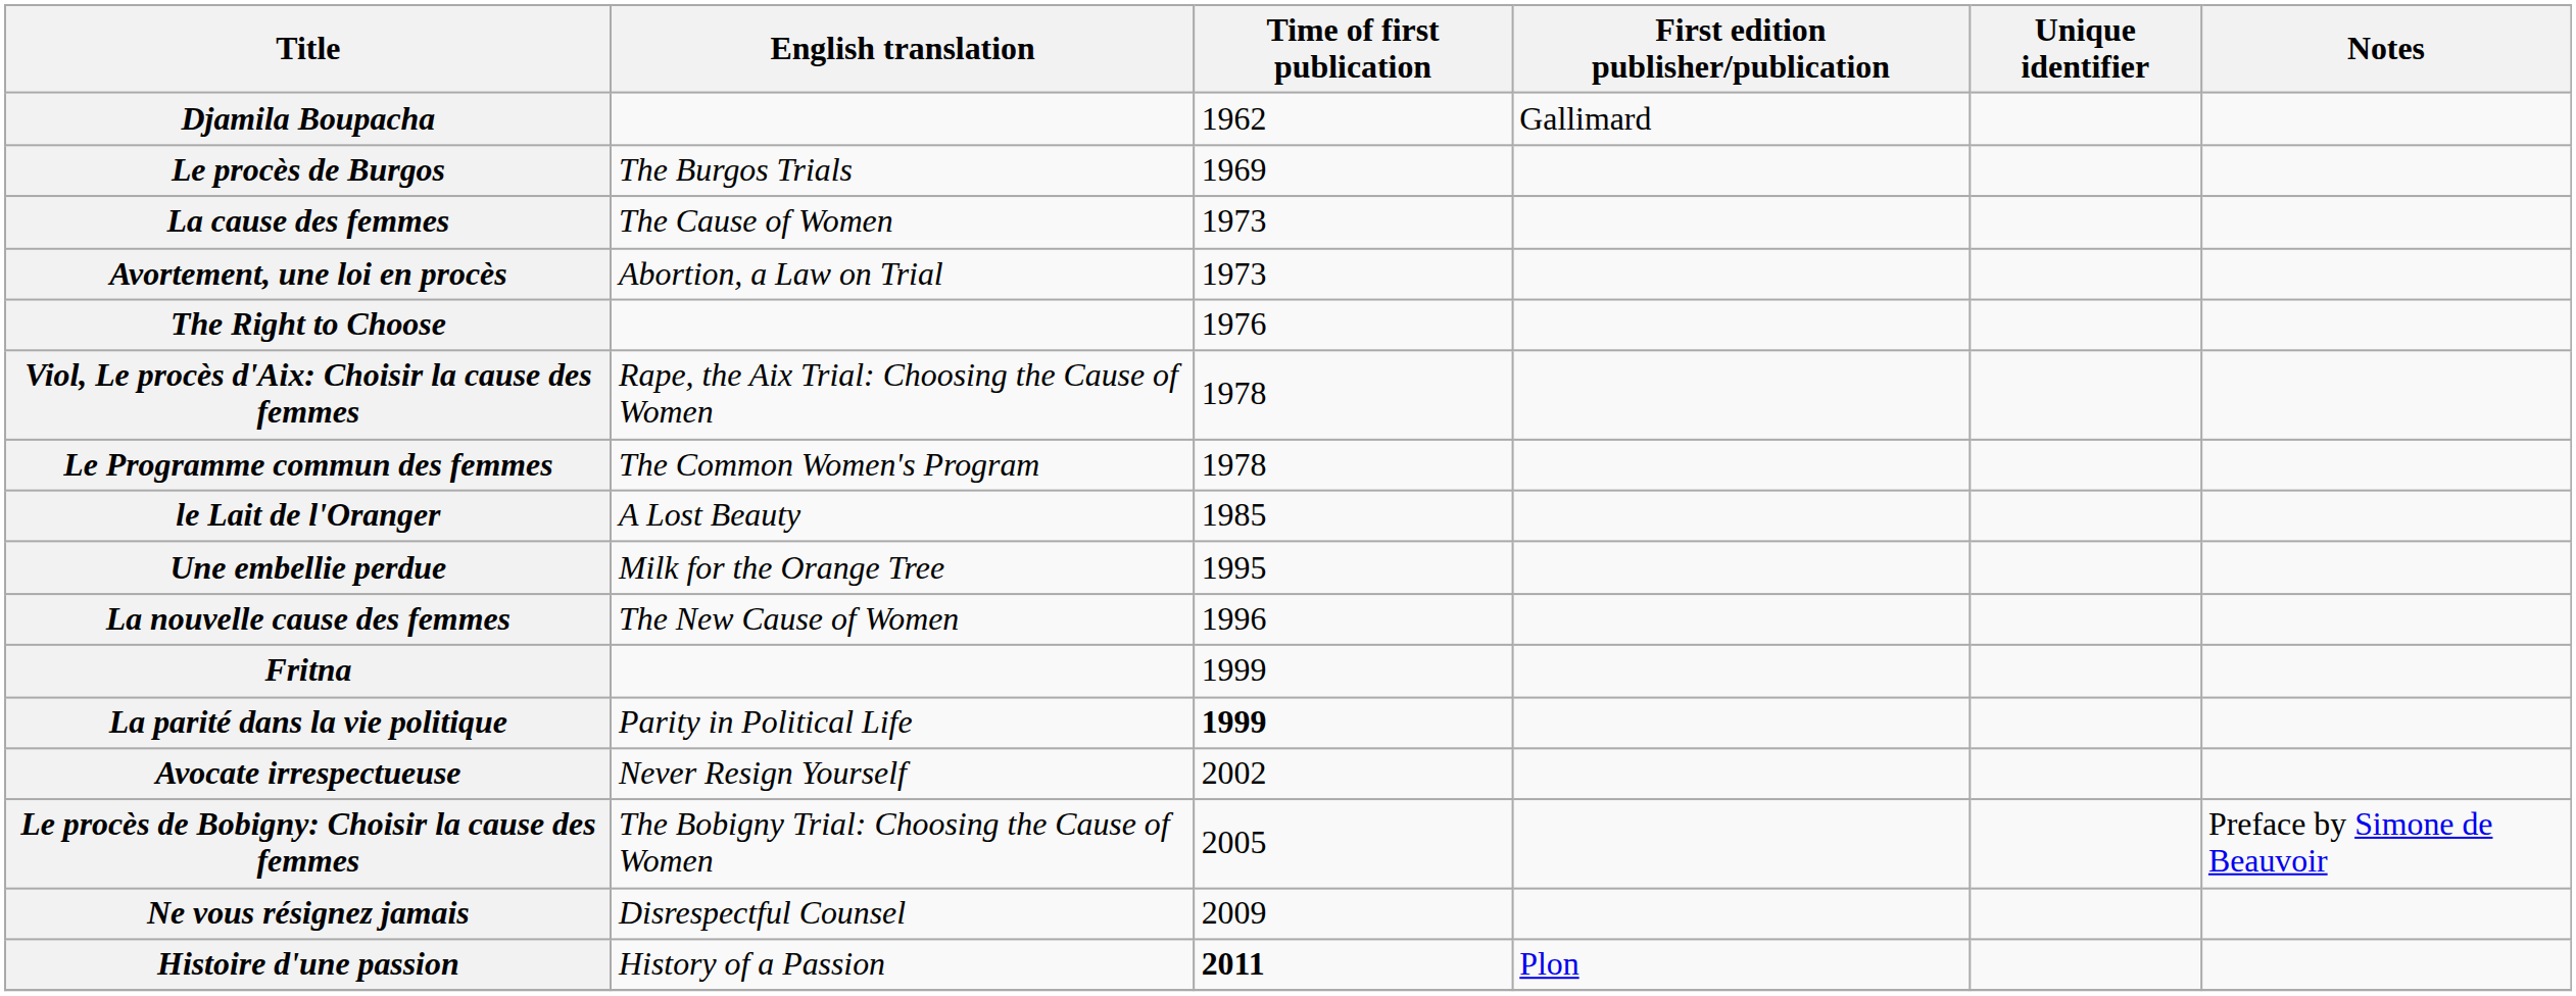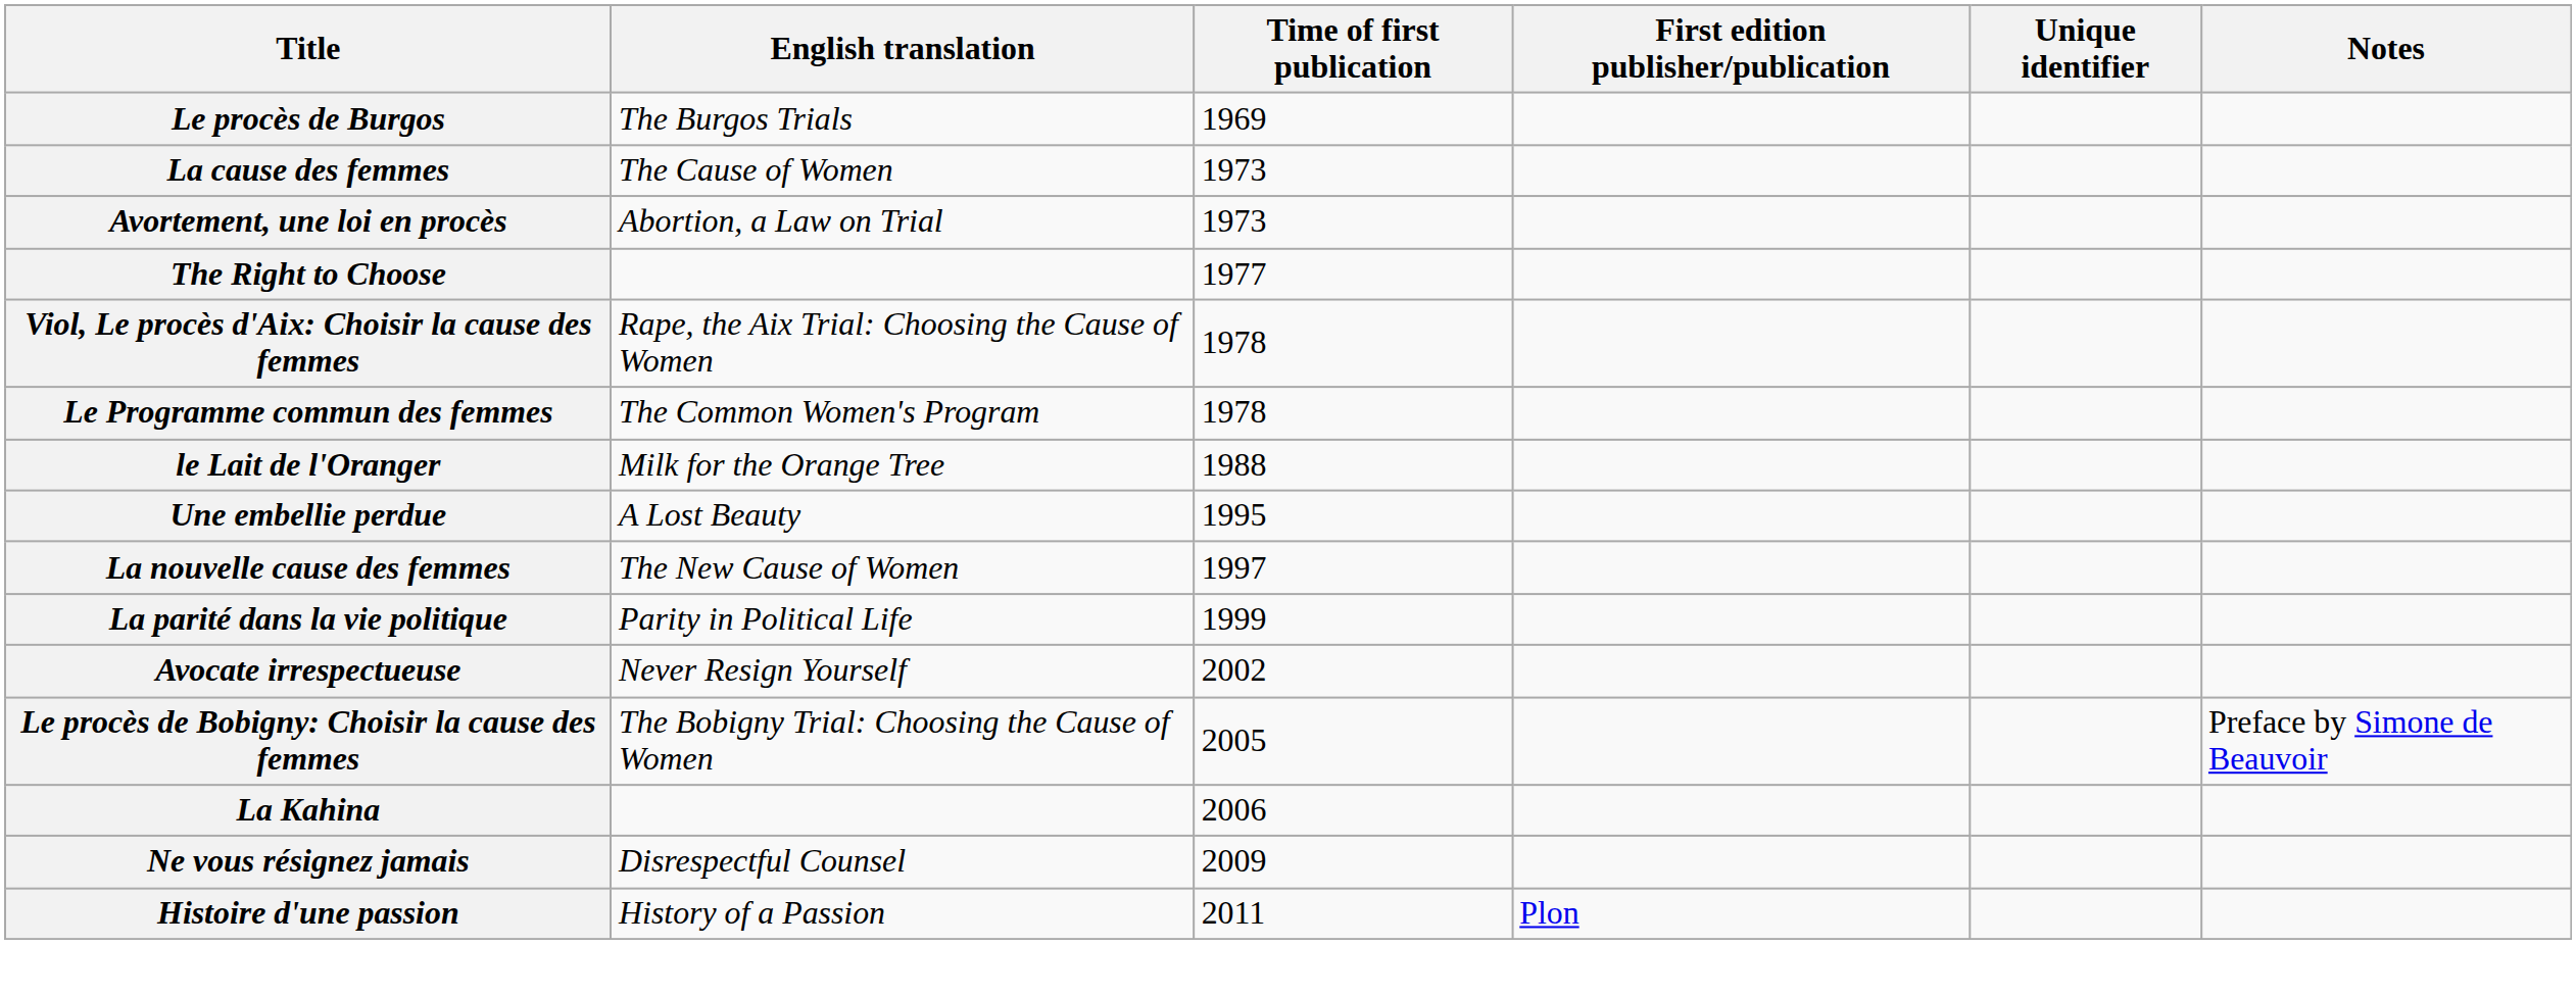- row: Djamila Boupacha | 1962 | Gallimard
The Right to Choose | Time of first publication: 1976 -> 1977
le Lait de l'Oranger | English translation: A Lost Beauty -> Milk for the Orange Tree
le Lait de l'Oranger | Time of first publication: 1985 -> 1988
Une embellie perdue | English translation: Milk for the Orange Tree -> A Lost Beauty
La nouvelle cause des femmes | Time of first publication: 1996 -> 1997
- row: Fritna | 1999
La parité dans la vie politique | Time of first publication: bold -> normal
+ row: La Kahina | 2006
Histoire d'une passion | Time of first publication: bold -> normal
